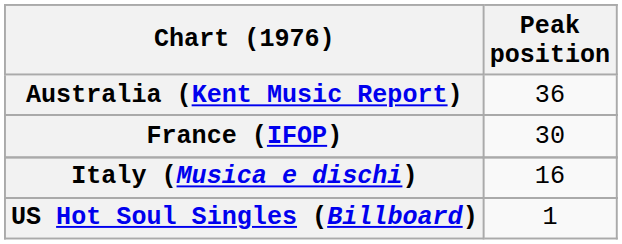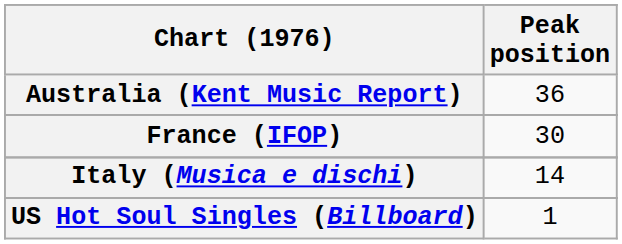Italy (Musica e dischi) | Peak position: 16 -> 14
